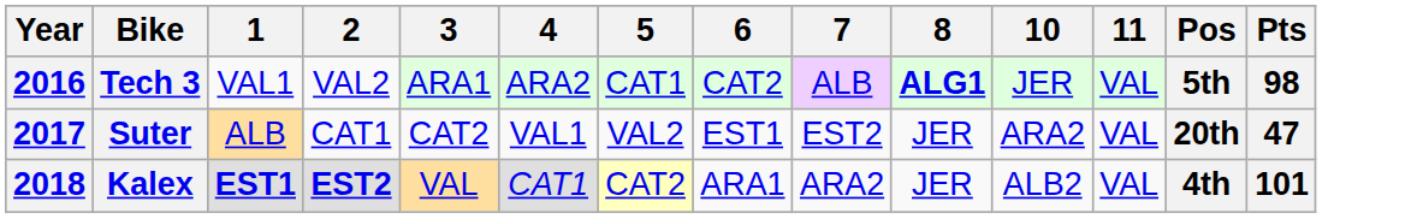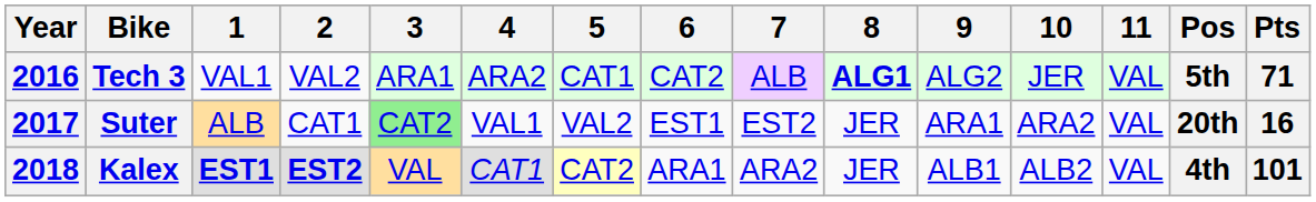+ column: 9 | ALG2 | ARA1 | ALB1
Tech 3 | Pts: 98 -> 71
Suter | 3: no background -> lightgreen background
Suter | Pts: 47 -> 16
